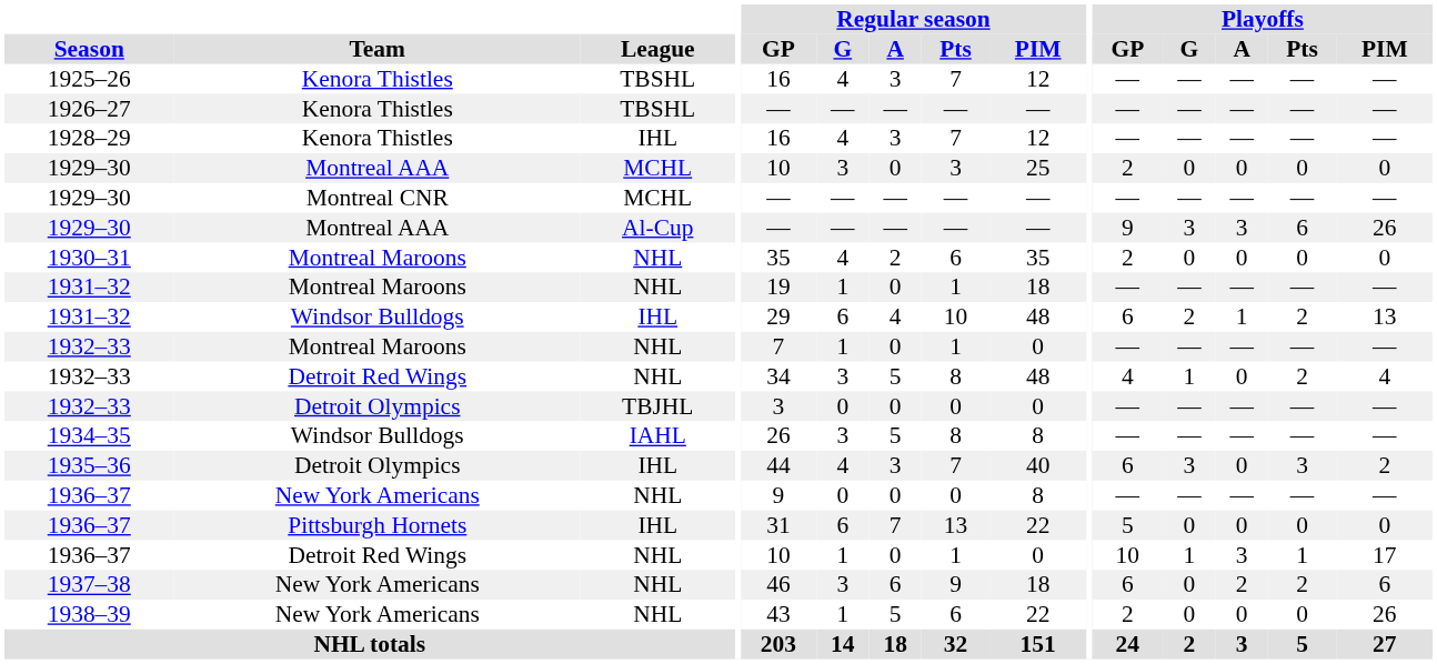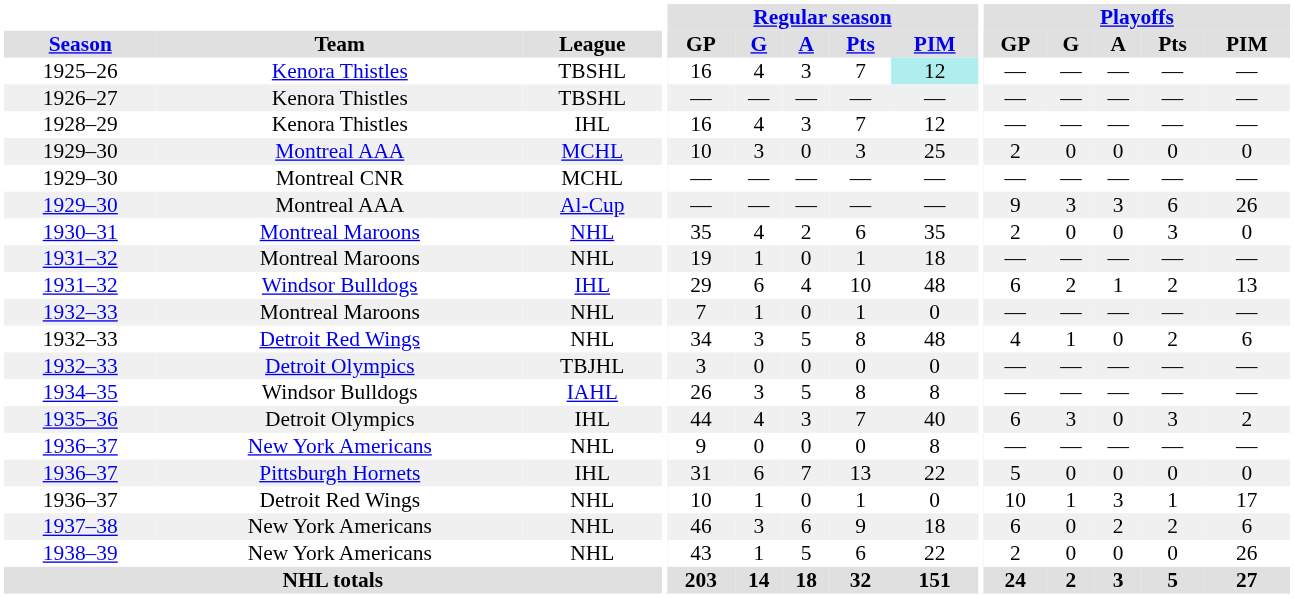1925–26 | Regular season / PIM: no background -> paleturquoise background
1930–31 | Playoffs / Pts: 0 -> 3
1932–33 / Detroit Red Wings | Playoffs / PIM: 4 -> 6
